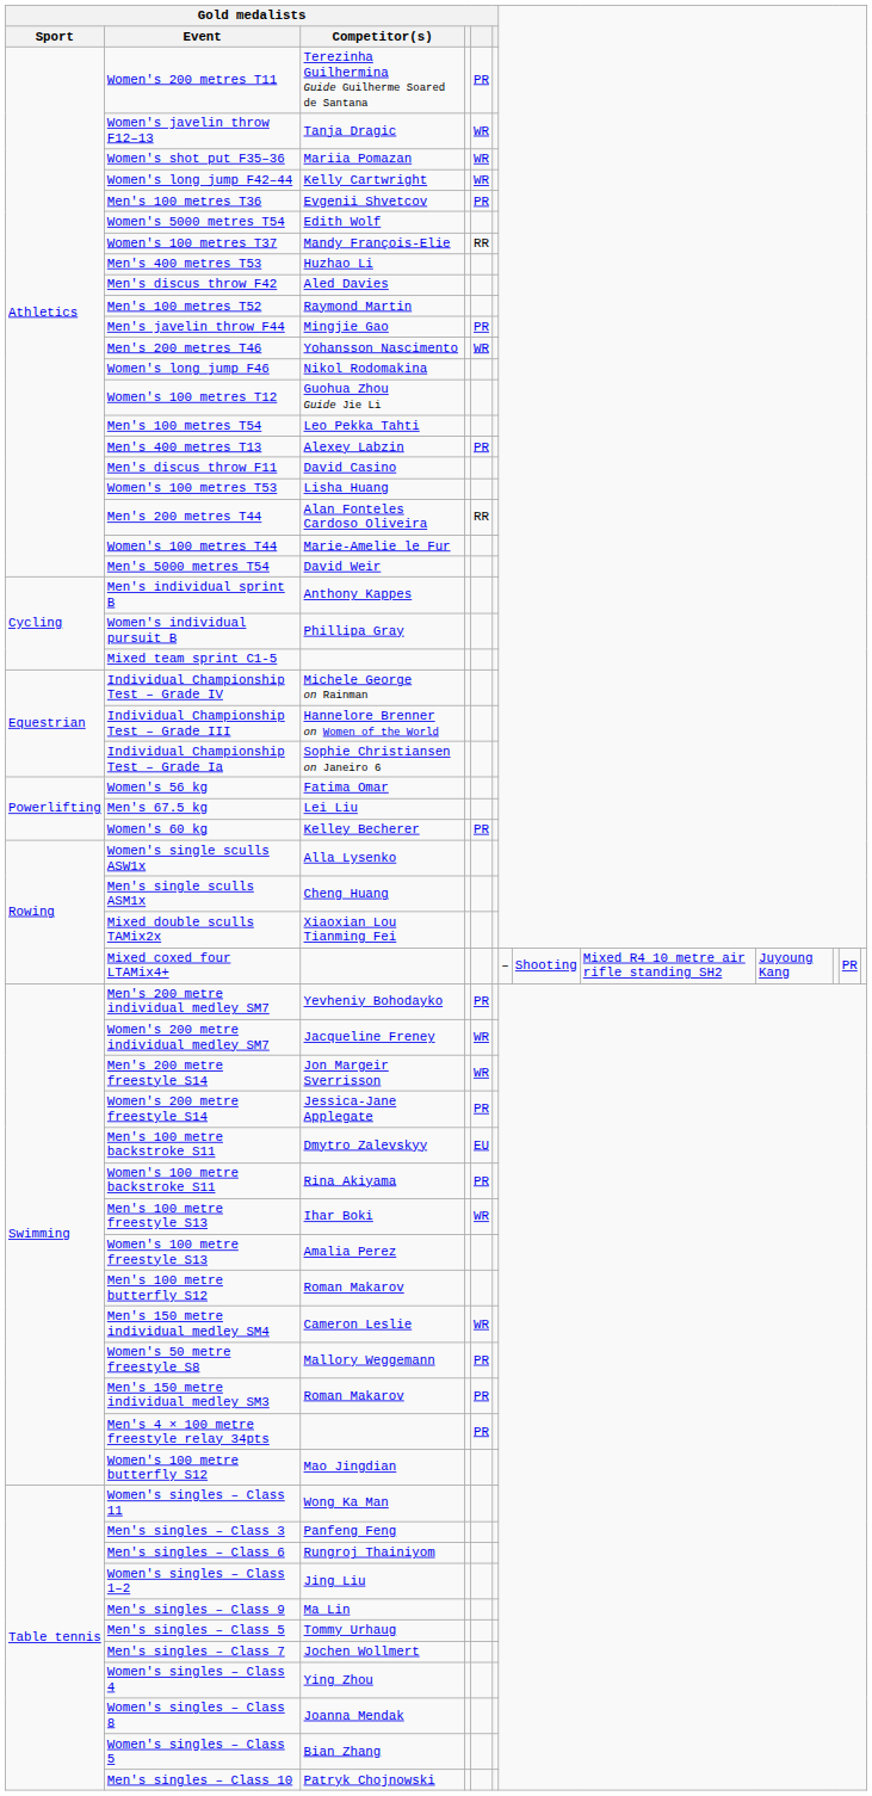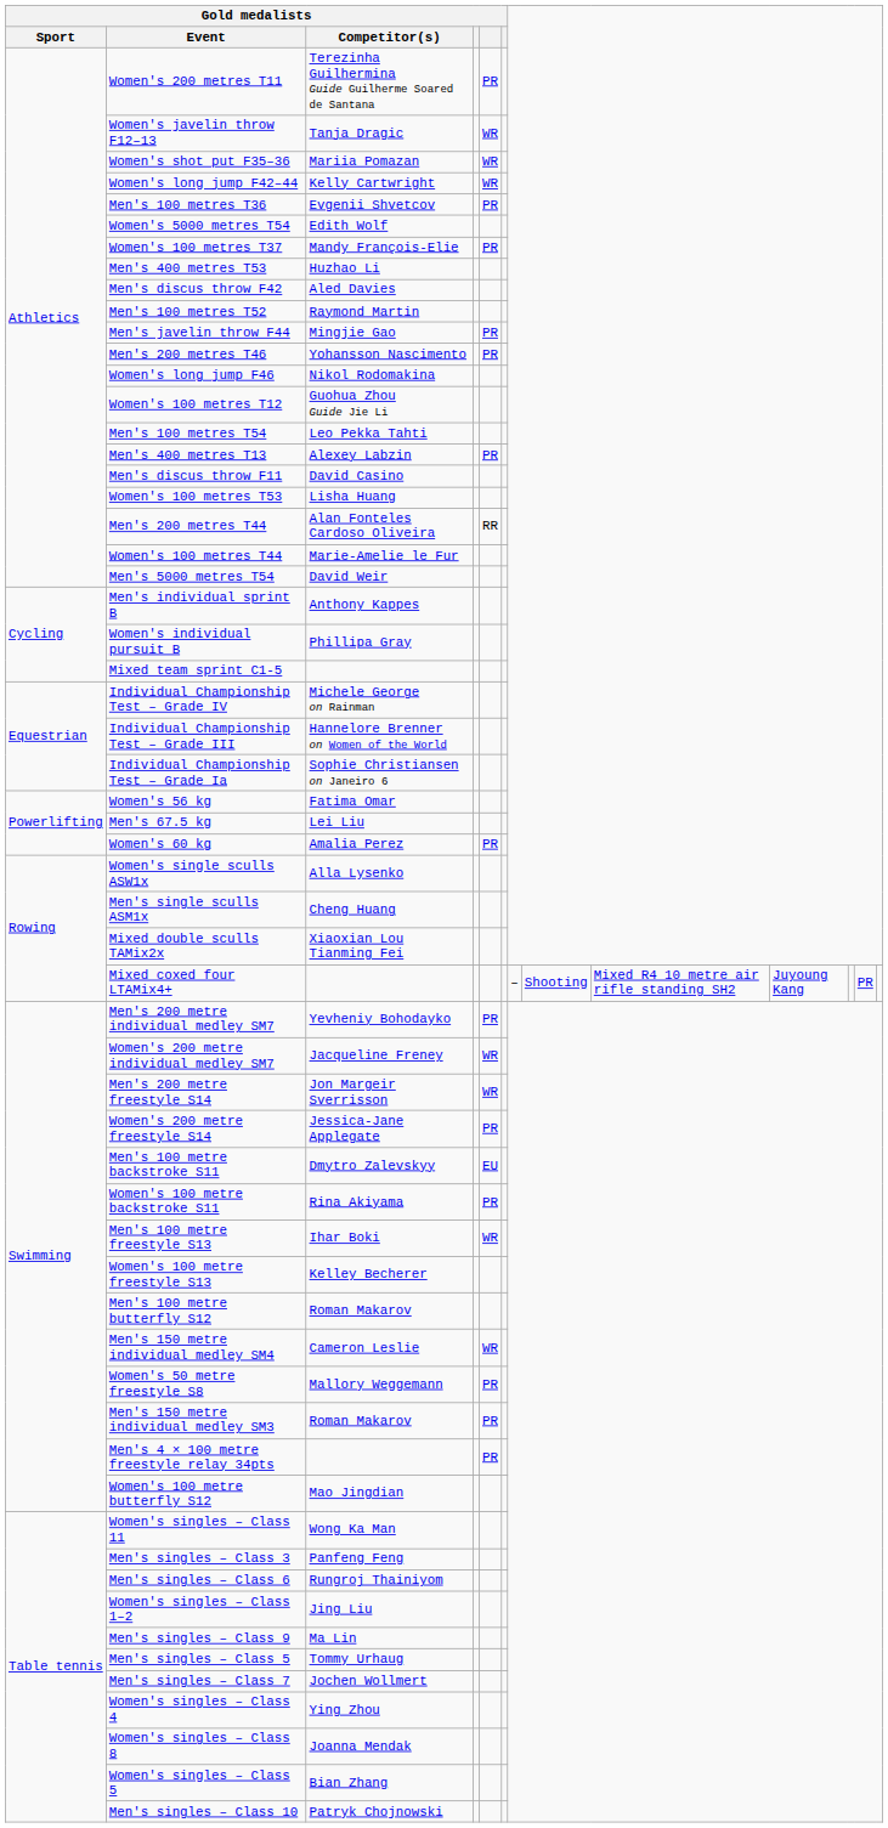Women's 100 metres T37 | column 5: RR -> PR
Men's 200 metres T46 | column 5: WR -> PR
Women's 60 kg | Gold medalists / Competitor(s): Kelley Becherer -> Amalia Perez
Women's 100 metre freestyle S13 | Gold medalists / Competitor(s): Amalia Perez -> Kelley Becherer
